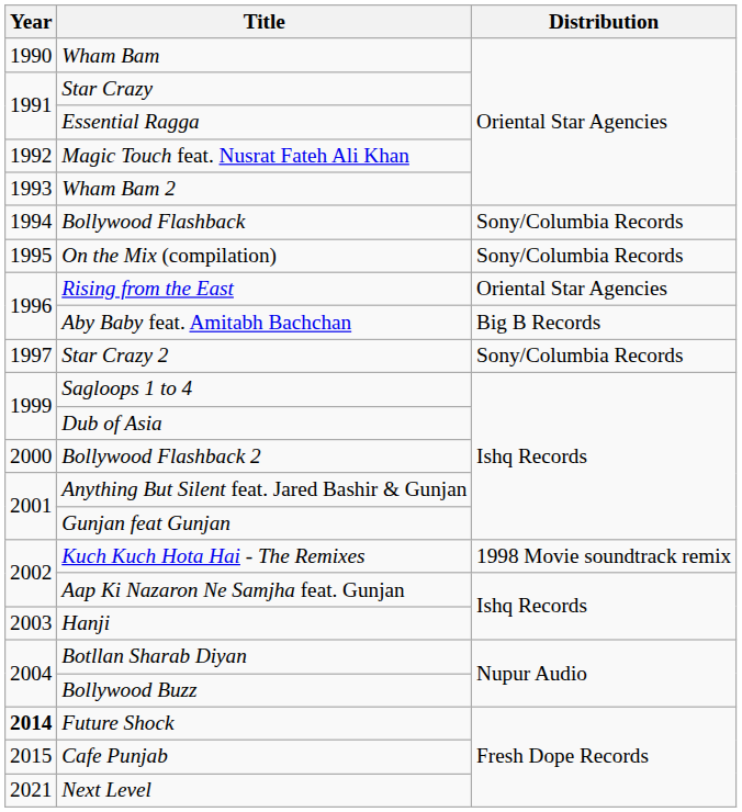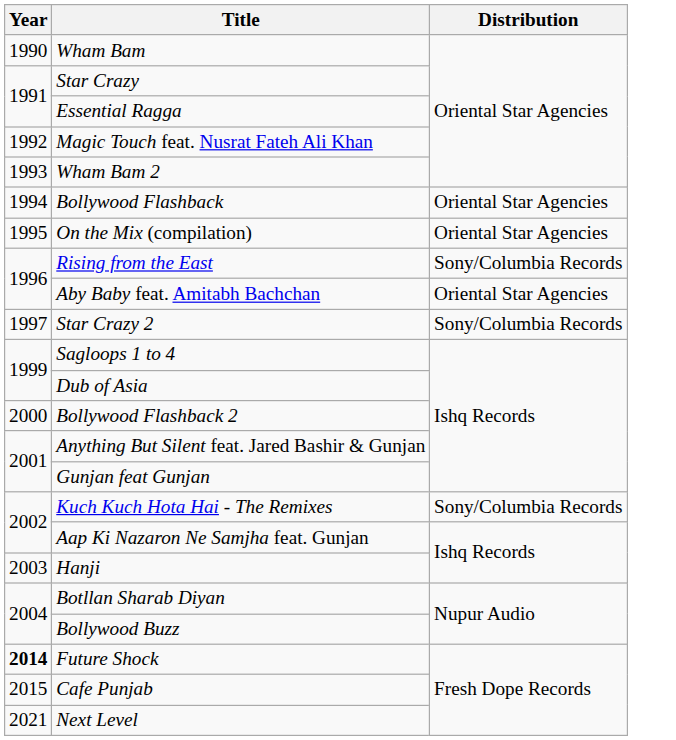Bollywood Flashback | Distribution: Sony/Columbia Records -> Oriental Star Agencies
On the Mix (compilation) | Distribution: Sony/Columbia Records -> Oriental Star Agencies
Rising from the East | Distribution: Oriental Star Agencies -> Sony/Columbia Records
Aby Baby feat. Amitabh Bachchan | Distribution: Big B Records -> Oriental Star Agencies
Kuch Kuch Hota Hai - The Remixes | Distribution: 1998 Movie soundtrack remix -> Sony/Columbia Records
